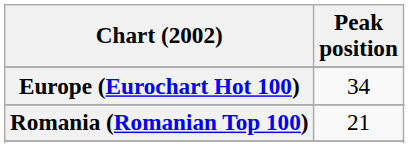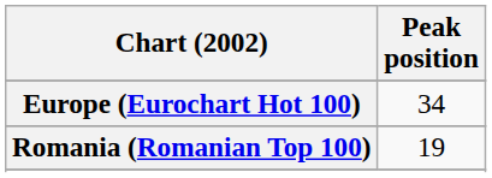Romania (Romanian Top 100) | Peak position: 21 -> 19
